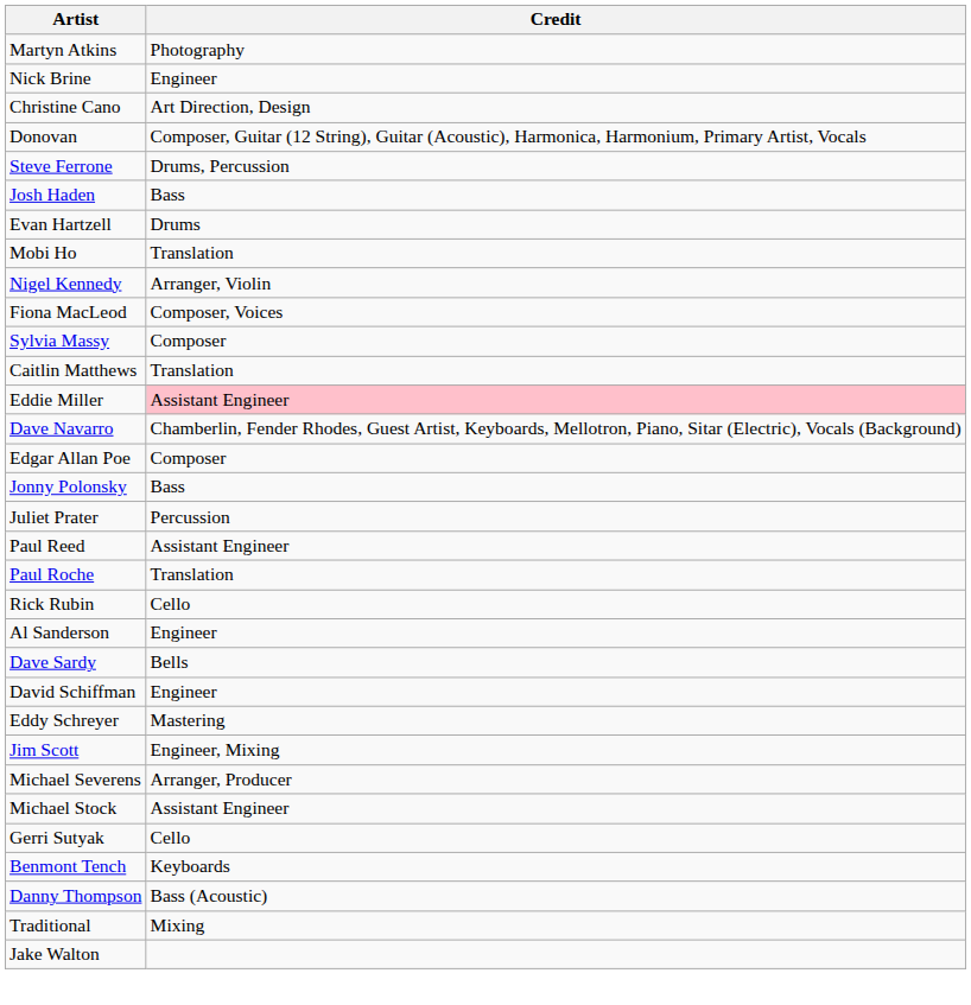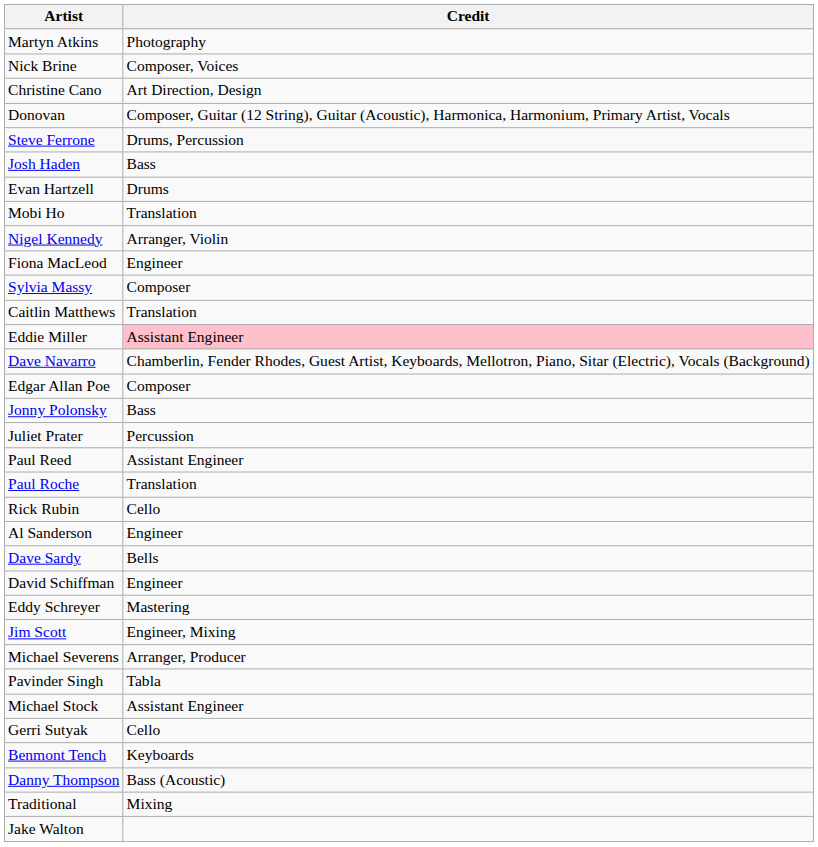Nick Brine | Credit: Engineer -> Composer, Voices
Fiona MacLeod | Credit: Composer, Voices -> Engineer
+ row: Pavinder Singh | Tabla
